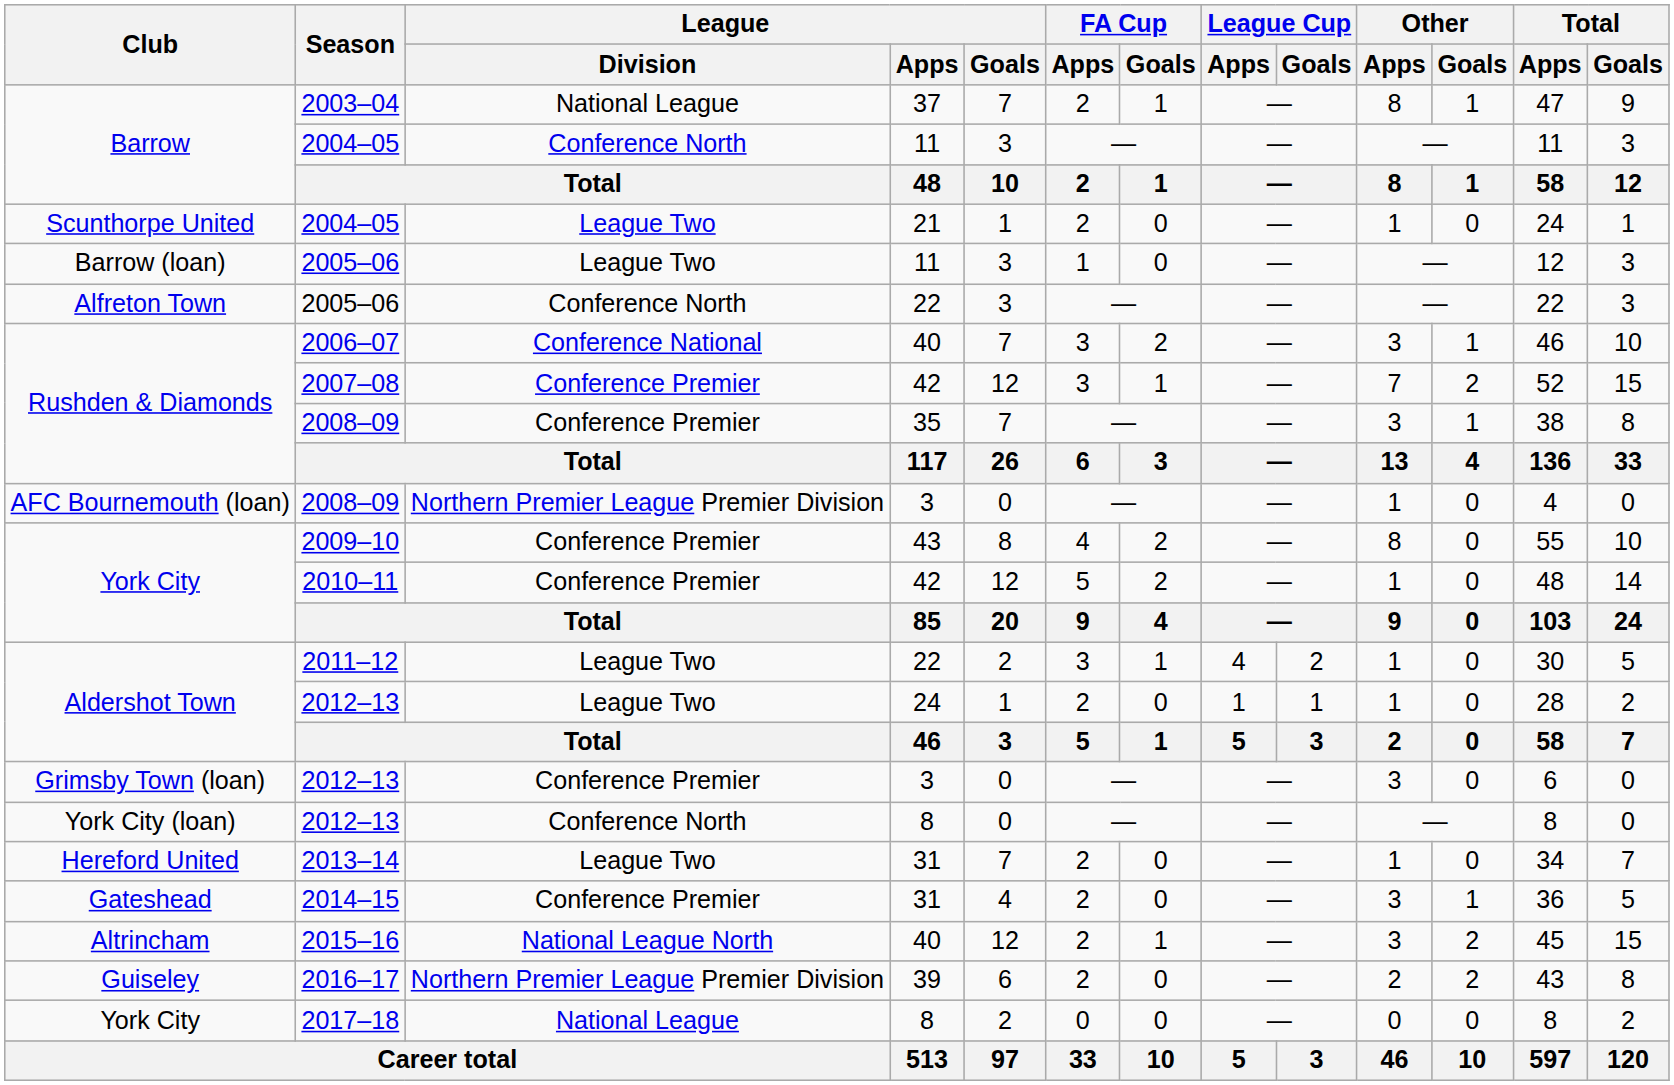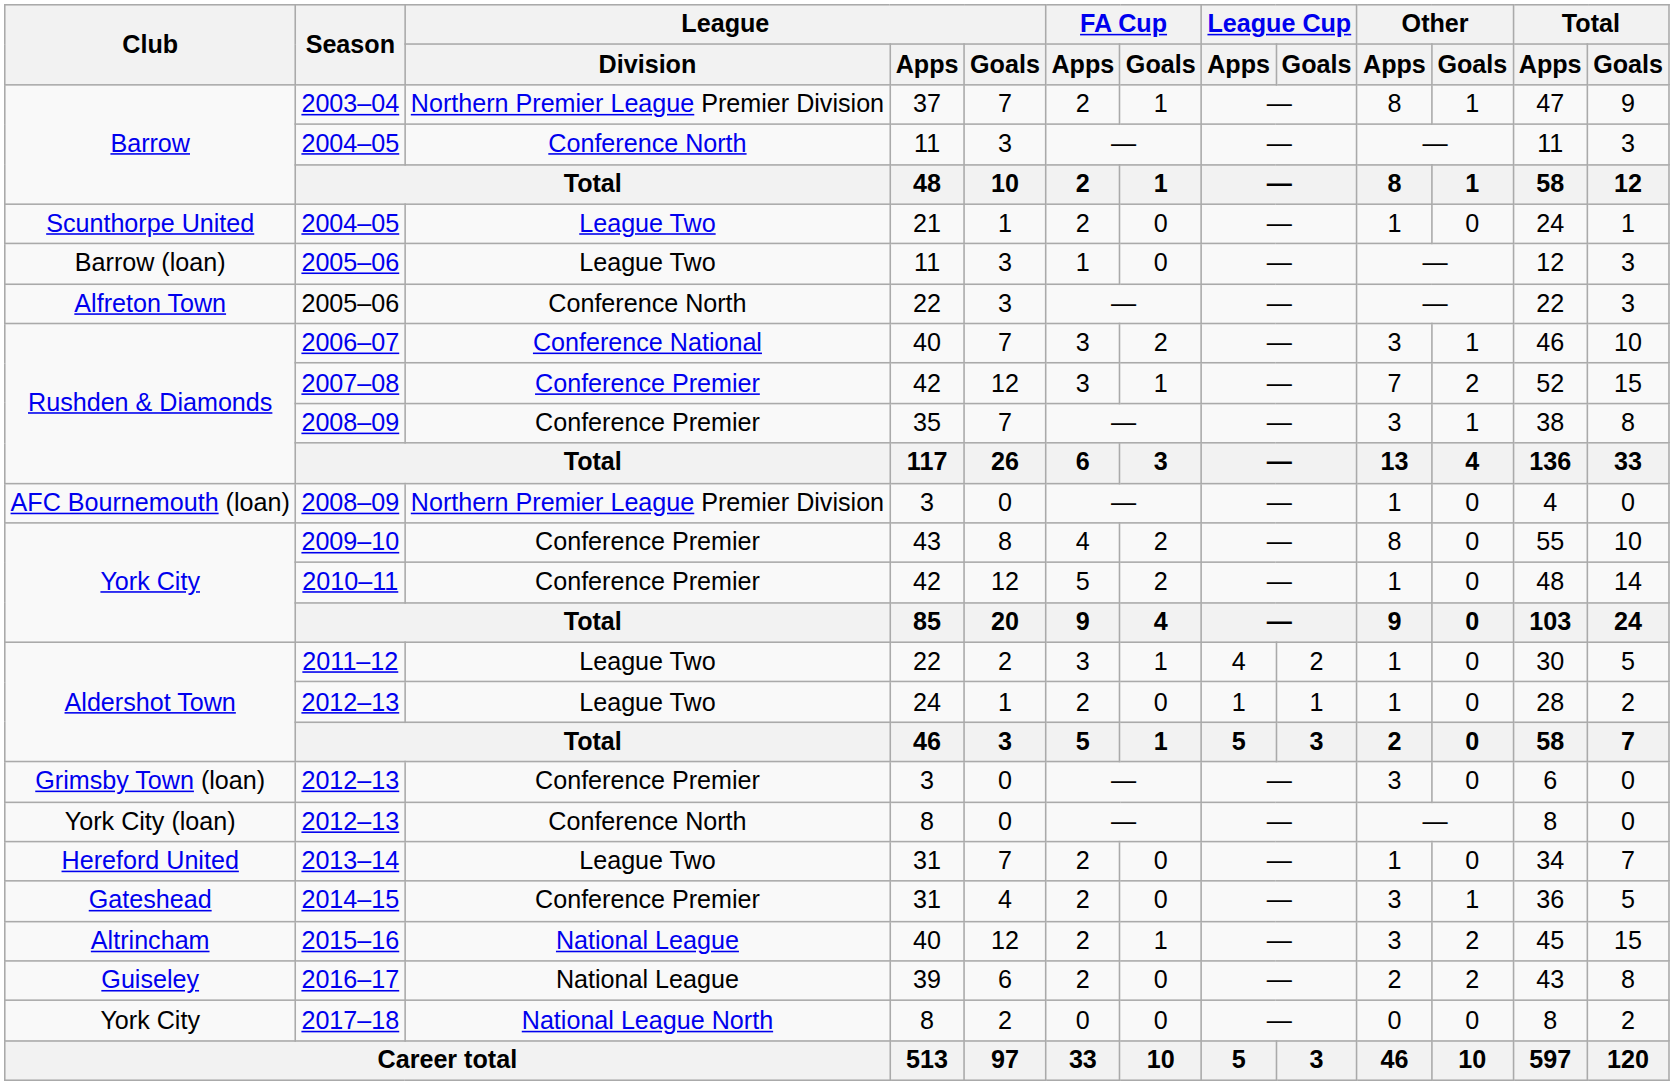2003–04 | League / Division: National League -> Northern Premier League Premier Division
2015–16 | League / Division: National League North -> National League
2016–17 | League / Division: Northern Premier League Premier Division -> National League
2017–18 | League / Division: National League -> National League North
